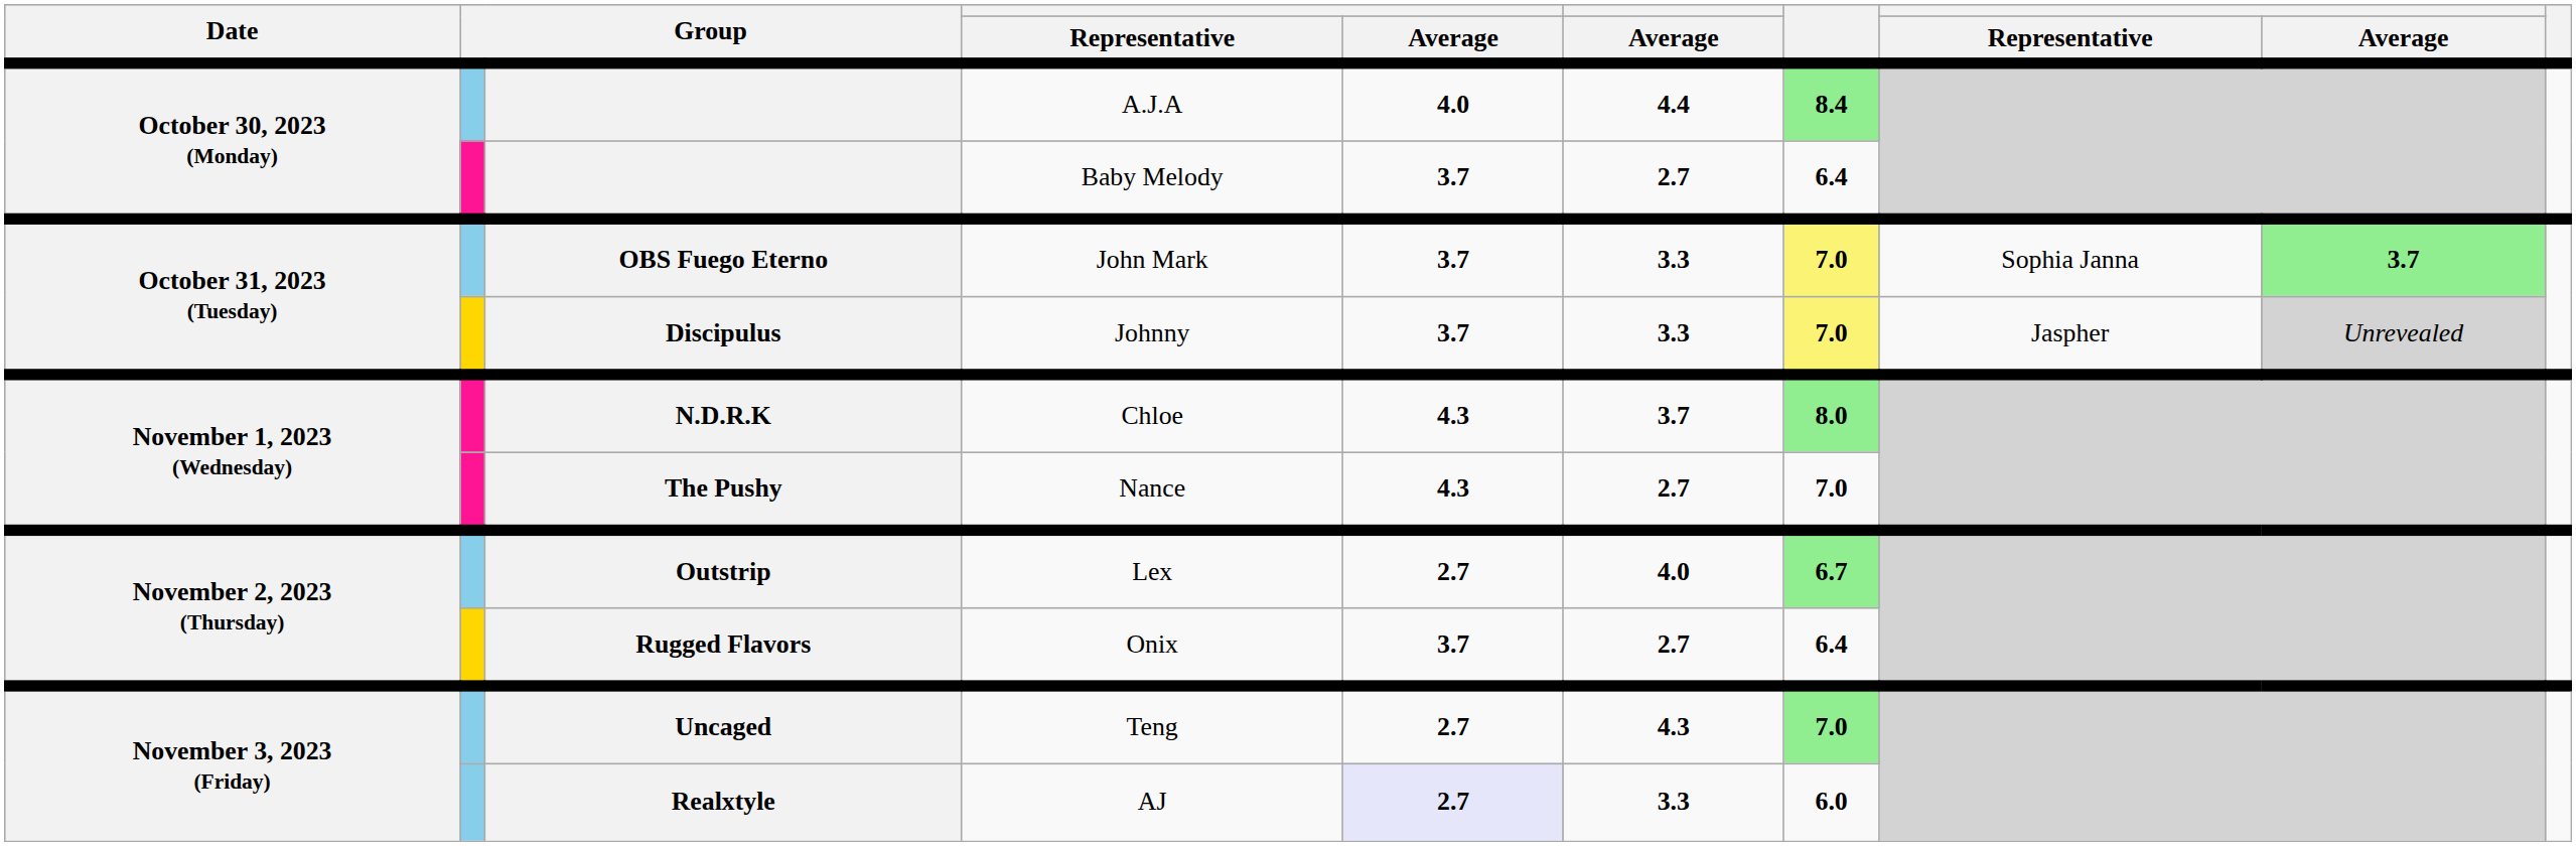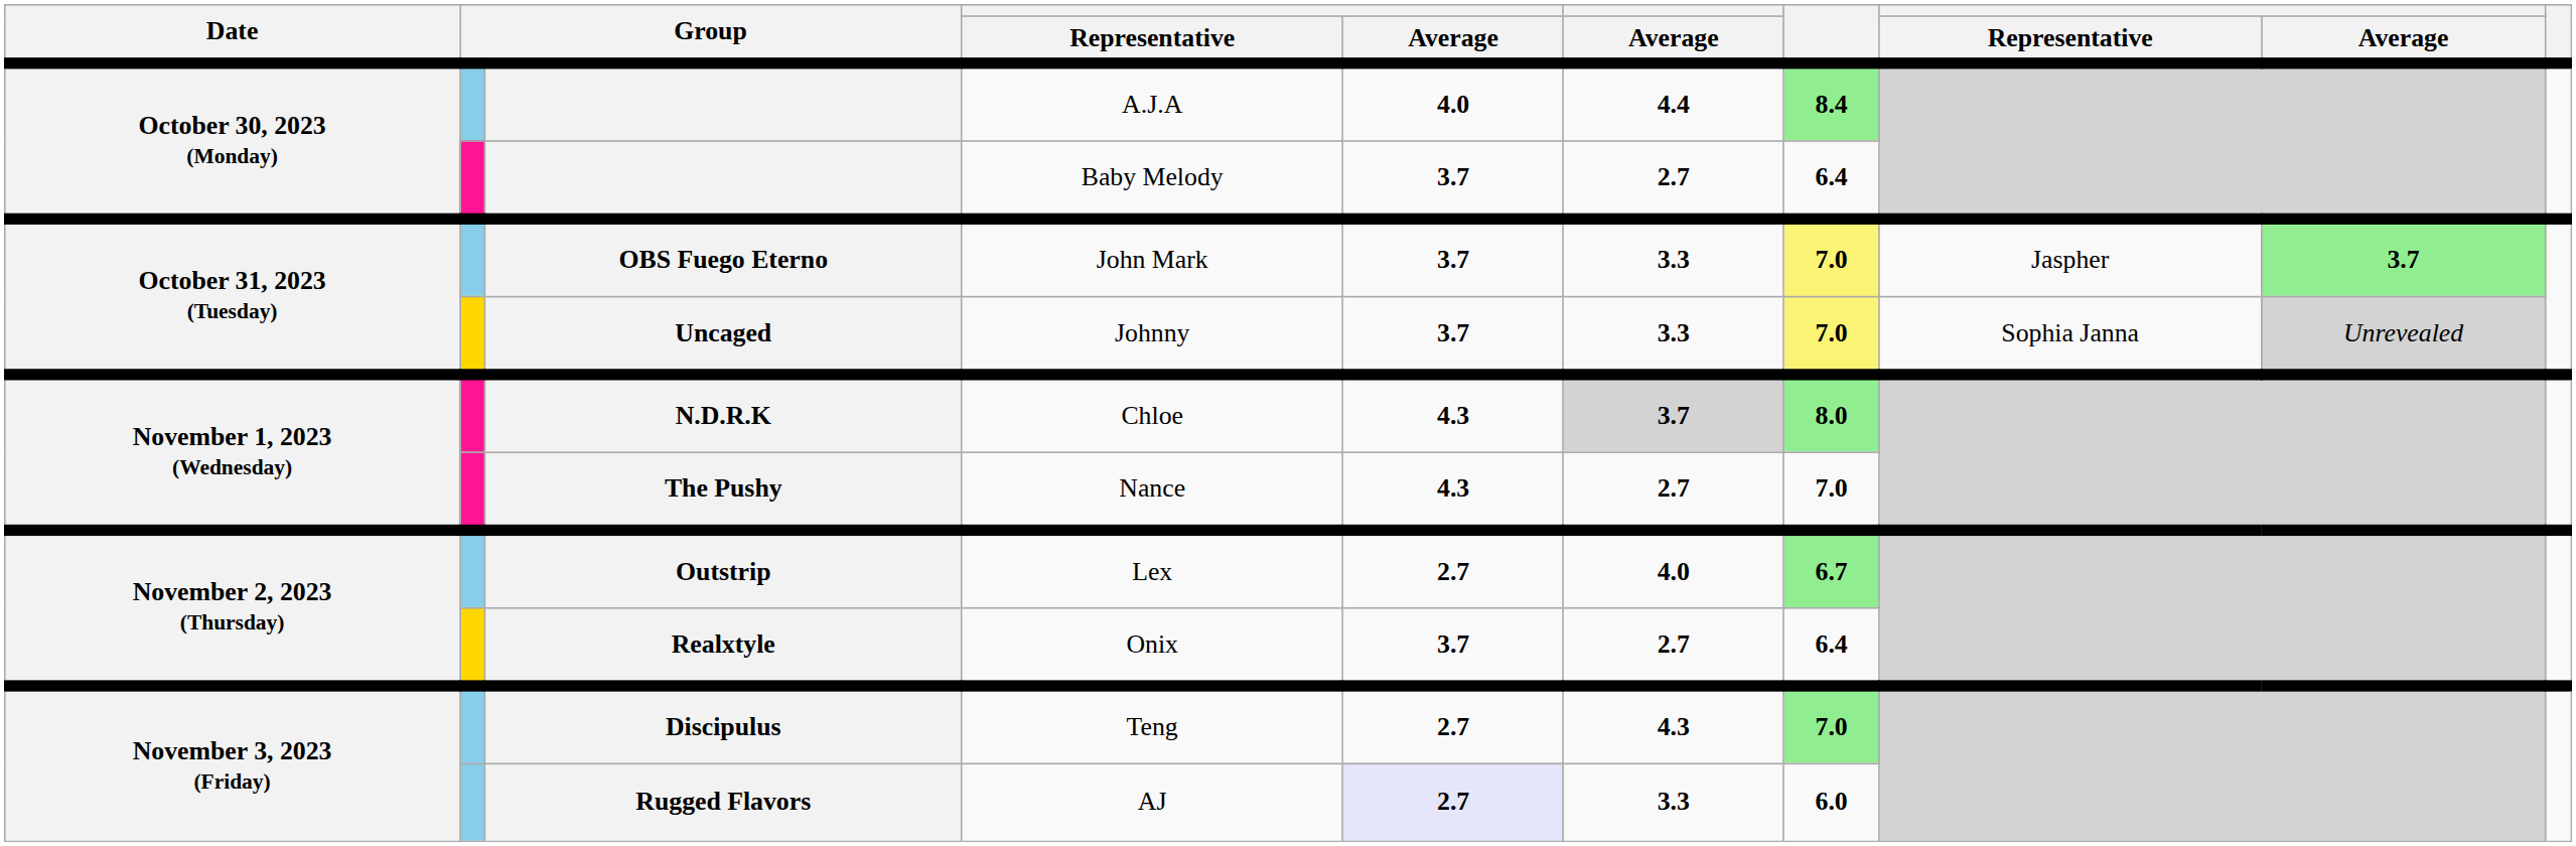John Mark | column 8: Sophia Janna -> Jaspher
Johnny | column 3: Discipulus -> Uncaged
Johnny | column 8: Jaspher -> Sophia Janna
Chloe | column 6: no background -> lightgrey background
Onix | column 3: Rugged Flavors -> Realxtyle
Teng | column 3: Uncaged -> Discipulus
AJ | column 3: Realxtyle -> Rugged Flavors
